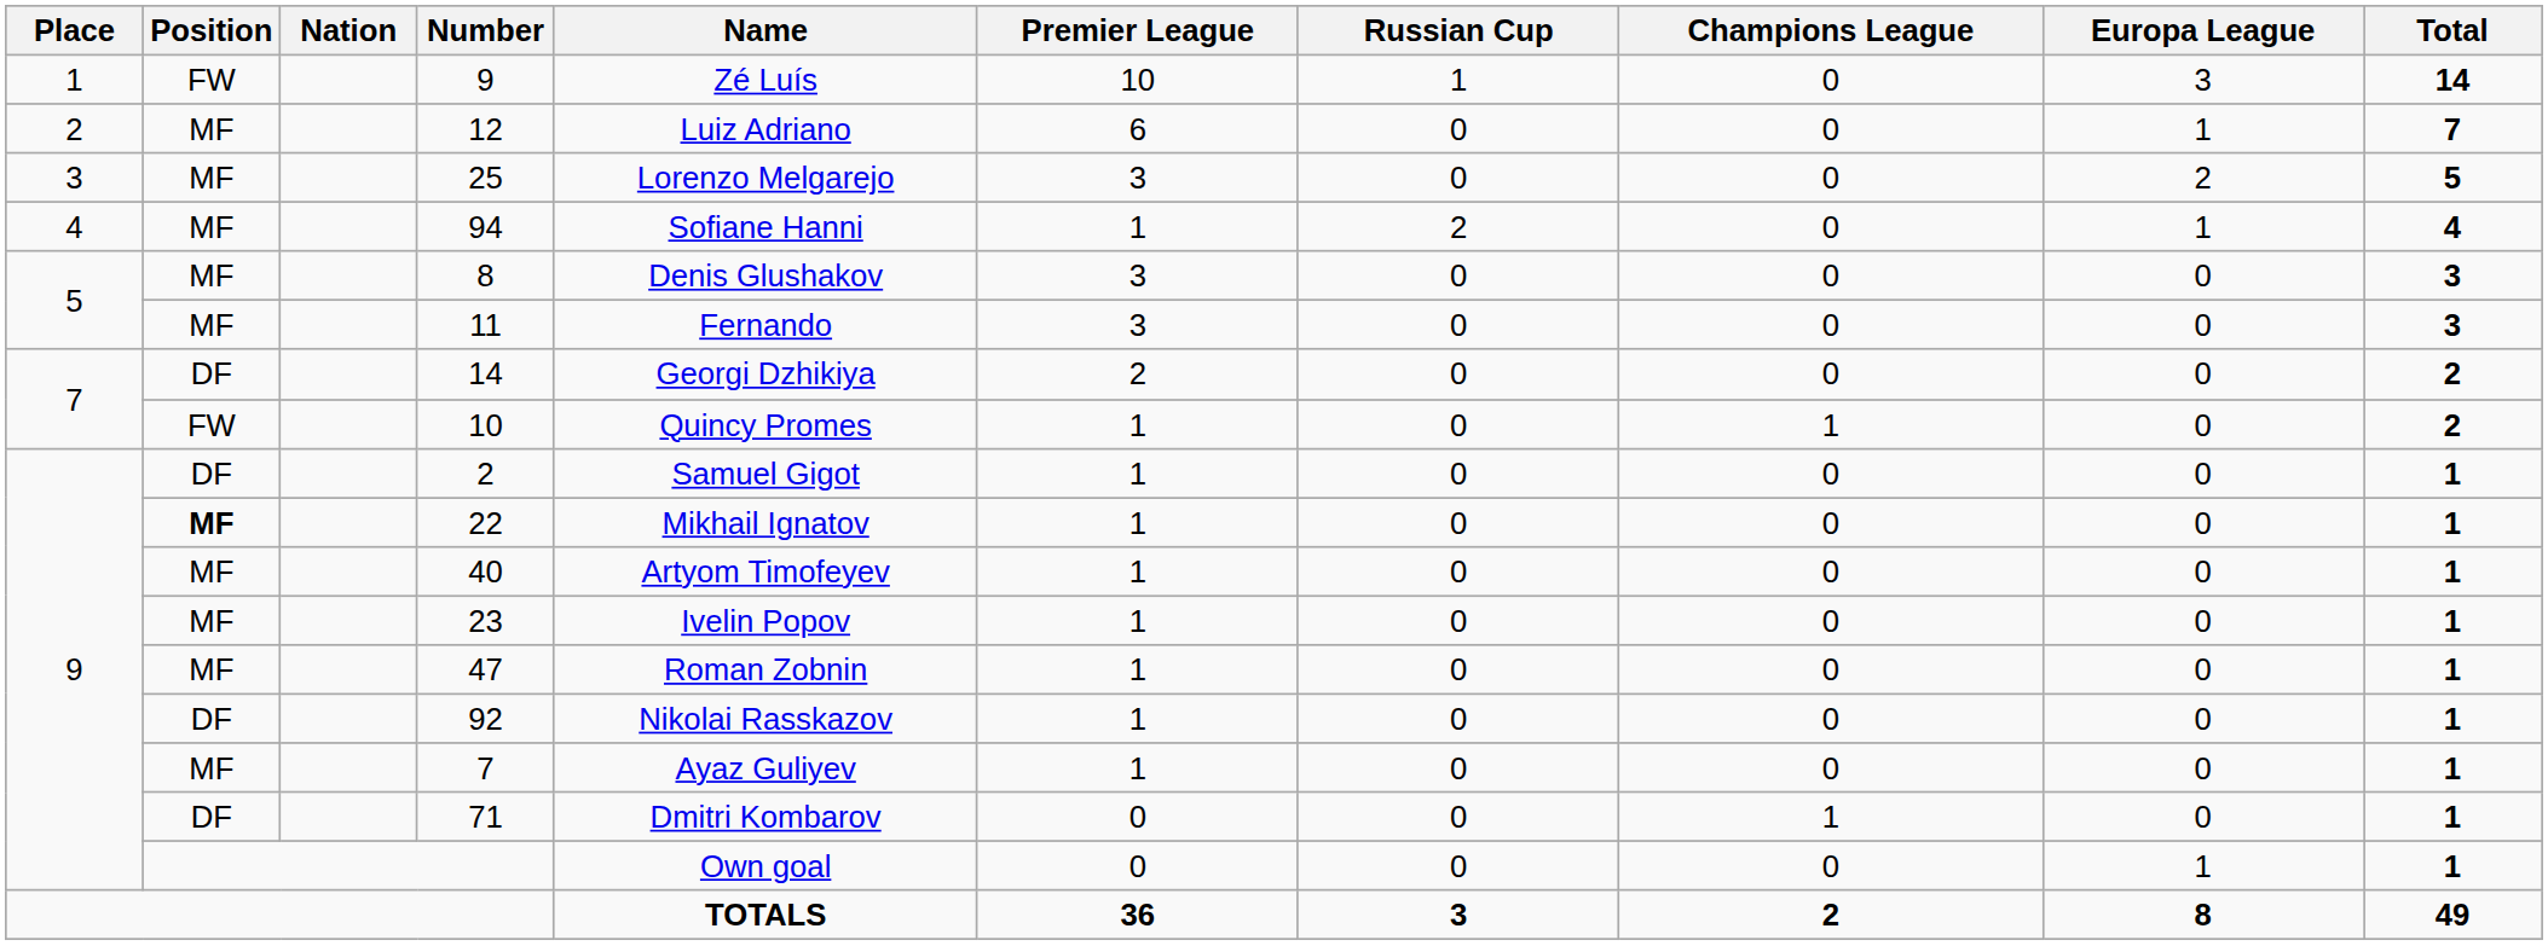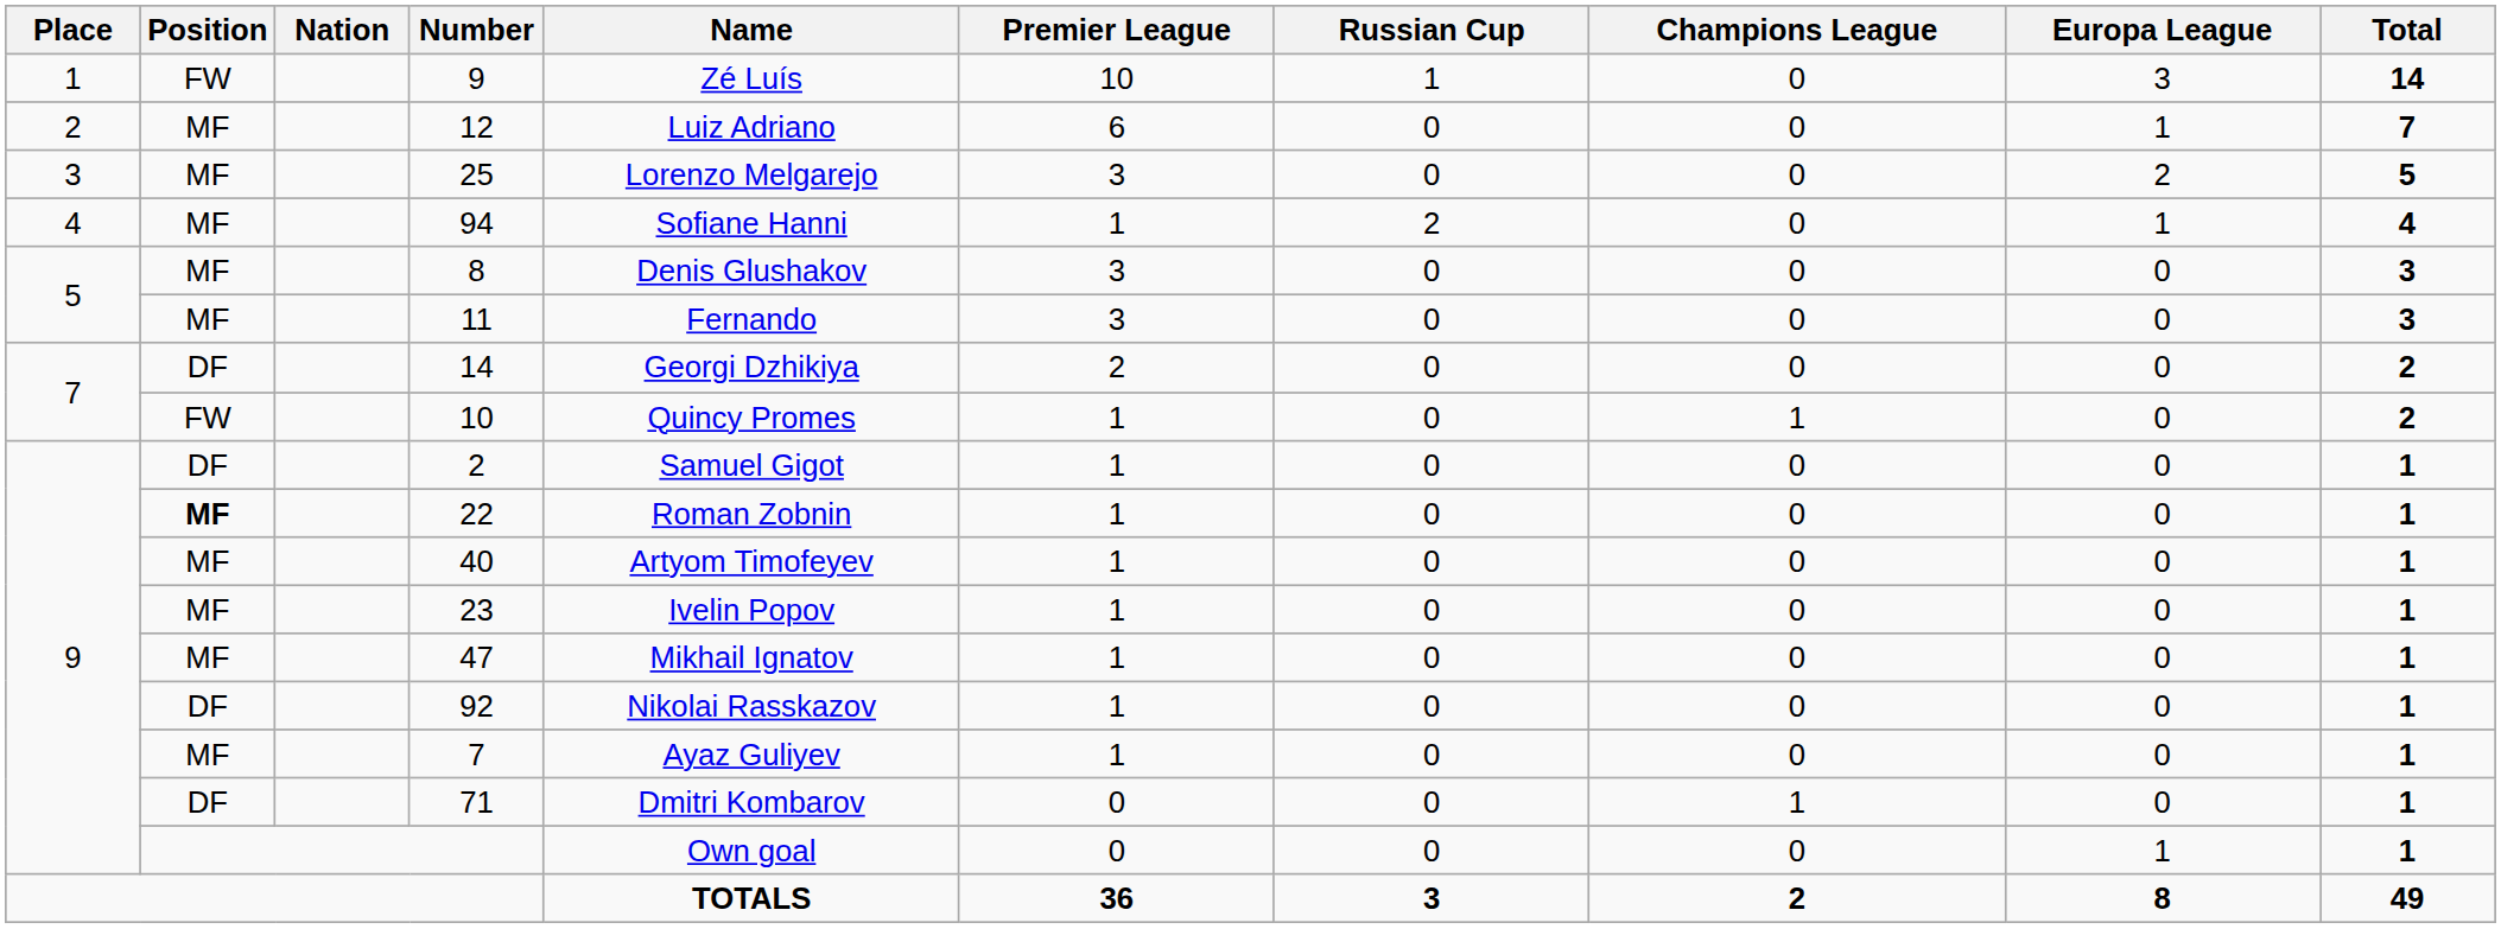22 | Name: Mikhail Ignatov -> Roman Zobnin
47 | Name: Roman Zobnin -> Mikhail Ignatov
